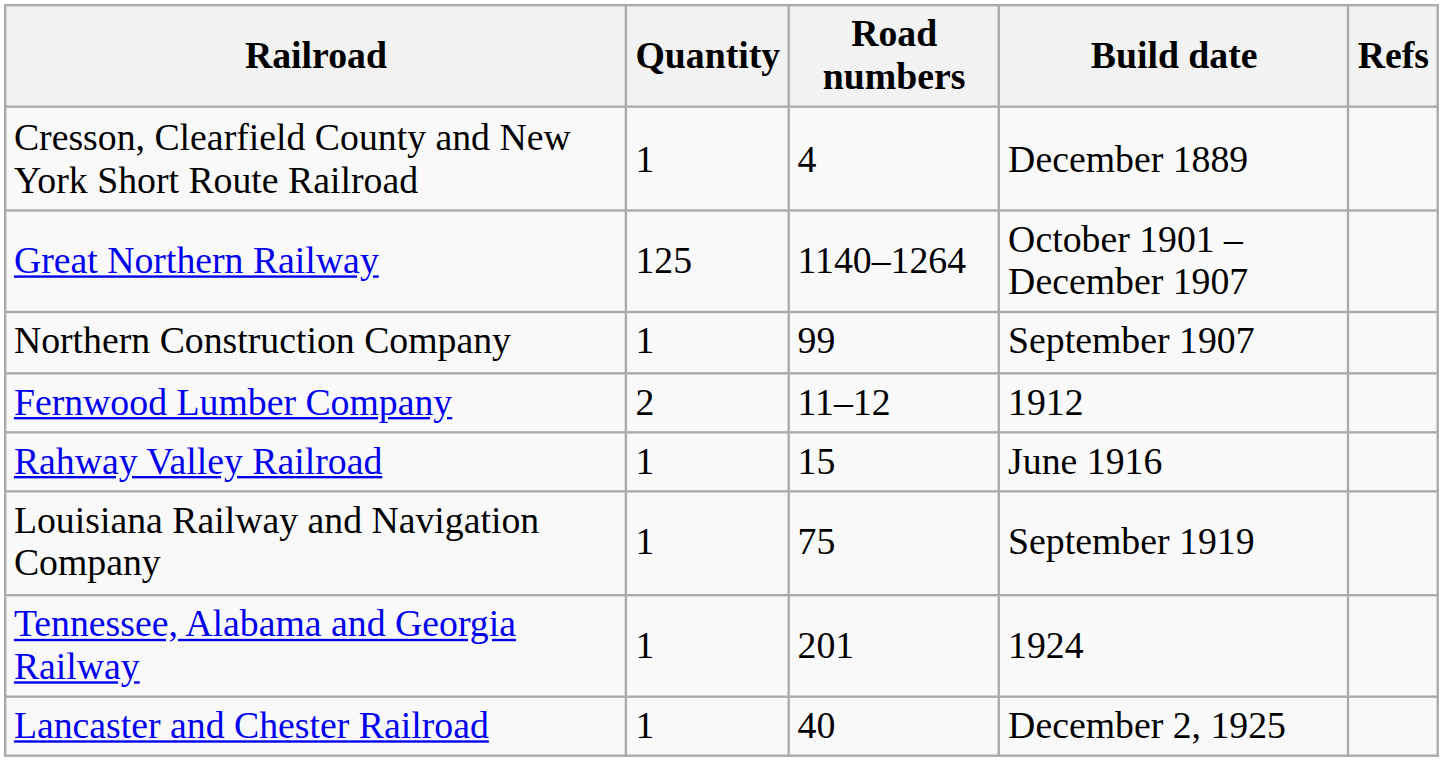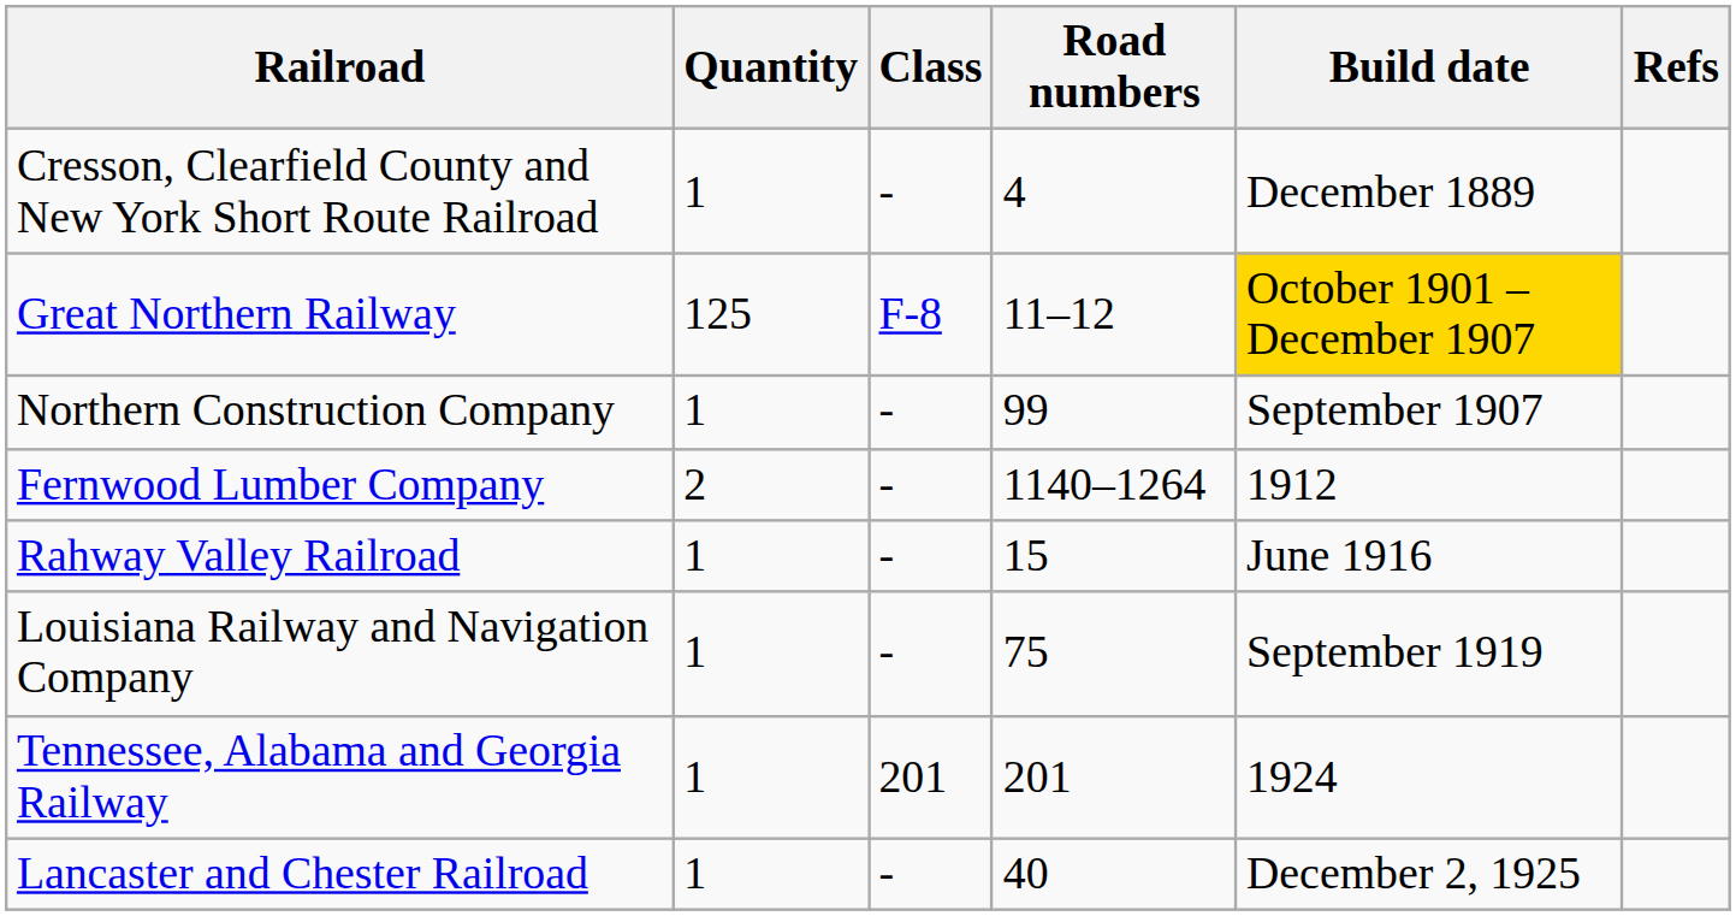+ column: Class | - | F-8 | - | - | - | - | 201 | -
Great Northern Railway | Road numbers: 1140–1264 -> 11–12
Great Northern Railway | Build date: no background -> gold background
Fernwood Lumber Company | Road numbers: 11–12 -> 1140–1264
